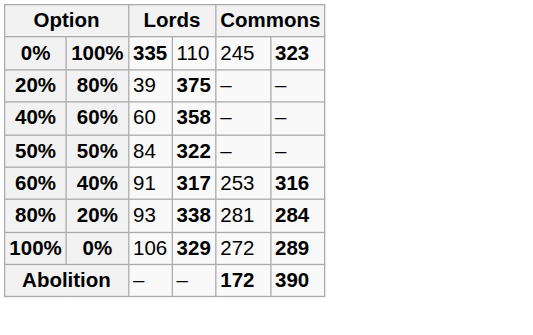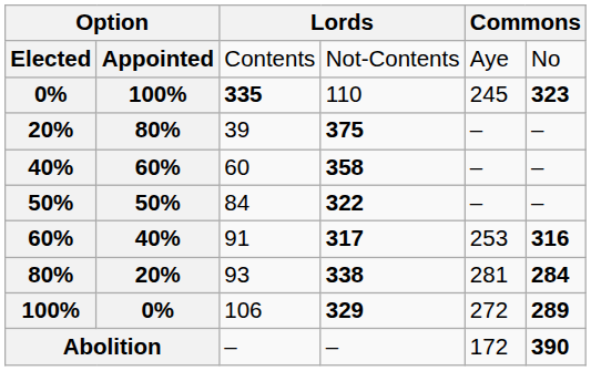+ row: Elected | Appointed | Contents | Not-Contents | Aye | No
Abolition | column 5: bold -> normal
